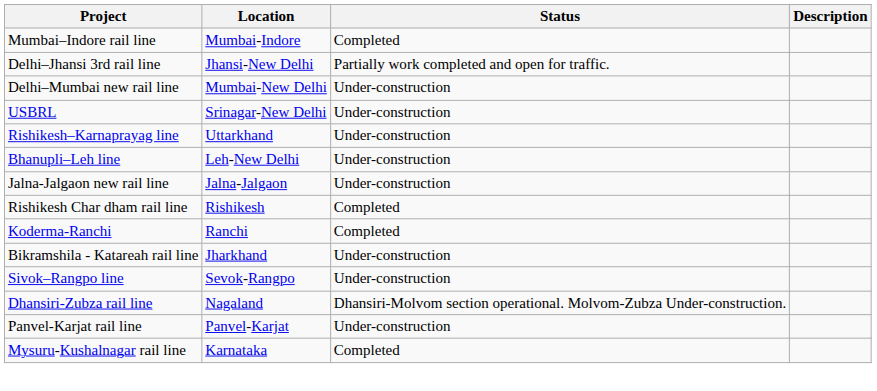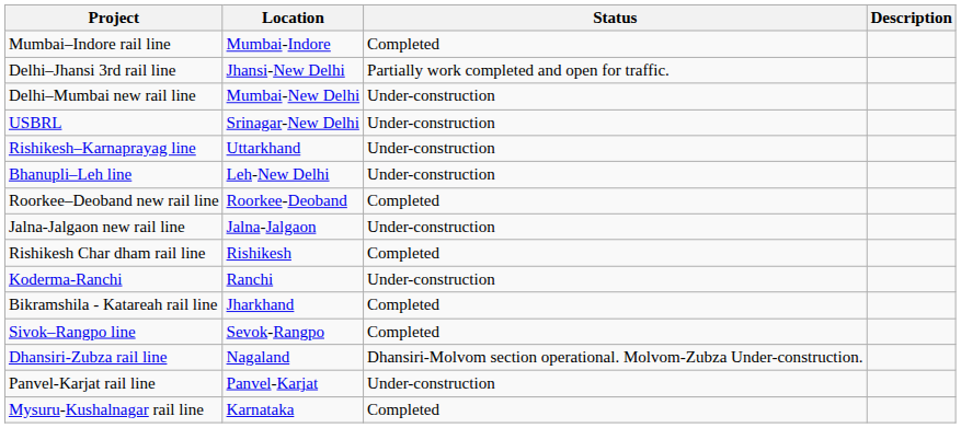+ row: Roorkee–Deoband new rail line | Roorkee-Deoband | Completed
Koderma-Ranchi | Status: Completed -> Under-construction
Bikramshila - Katareah rail line | Status: Under-construction -> Completed
Sivok–Rangpo line | Status: Under-construction -> Completed
